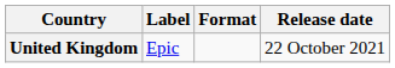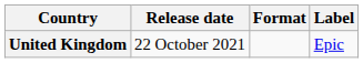columns swapped: Release date <-> Label
